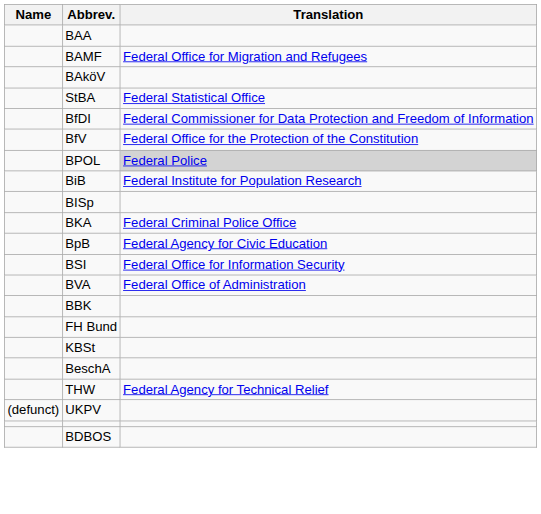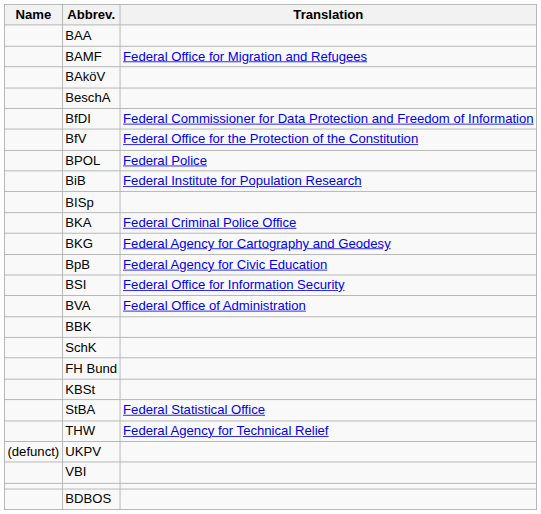rows swapped: BeschA <-> StBA
BPOL | Translation: lightgrey background -> no background
+ row: BKG | Federal Agency for Cartography and Geodesy
+ row: SchK
+ row: VBI
